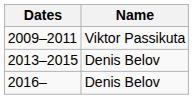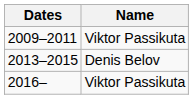2016– | Name: Denis Belov -> Viktor Passikuta
